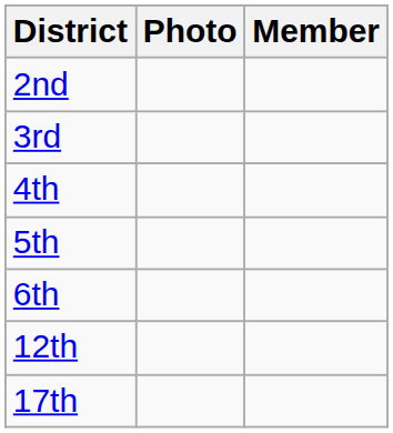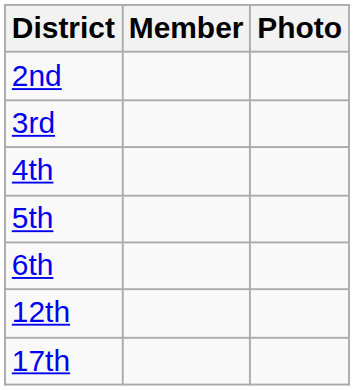columns swapped: Member <-> Photo
